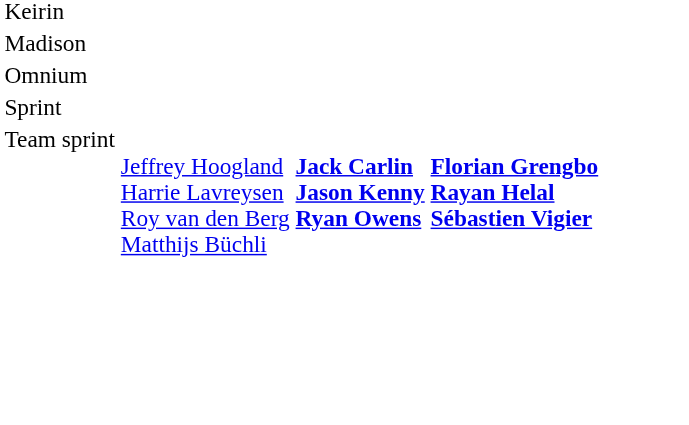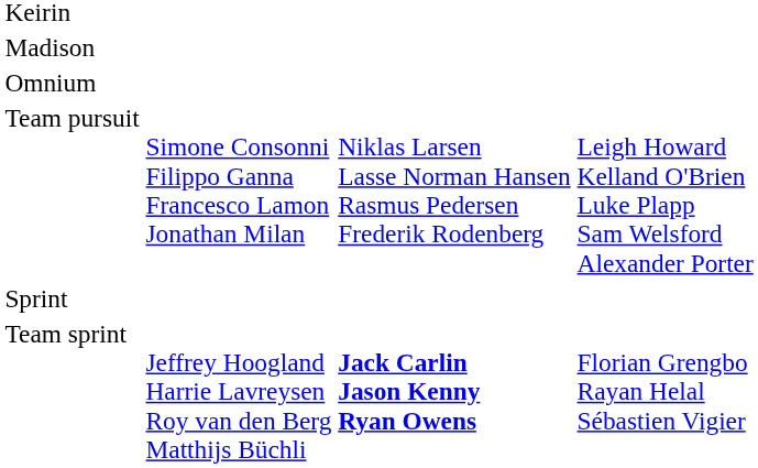+ row: Team pursuit | Simone Consonni Filippo Ganna Francesco Lamon Jonathan Milan | Niklas Larsen Lasse Norman Hansen Rasmus Pedersen Frederik Rodenberg | Leigh Howard Kelland O'Brien Luke Plapp Sam Welsford Alexander Porter
Team sprint | column 4: bold -> normal
